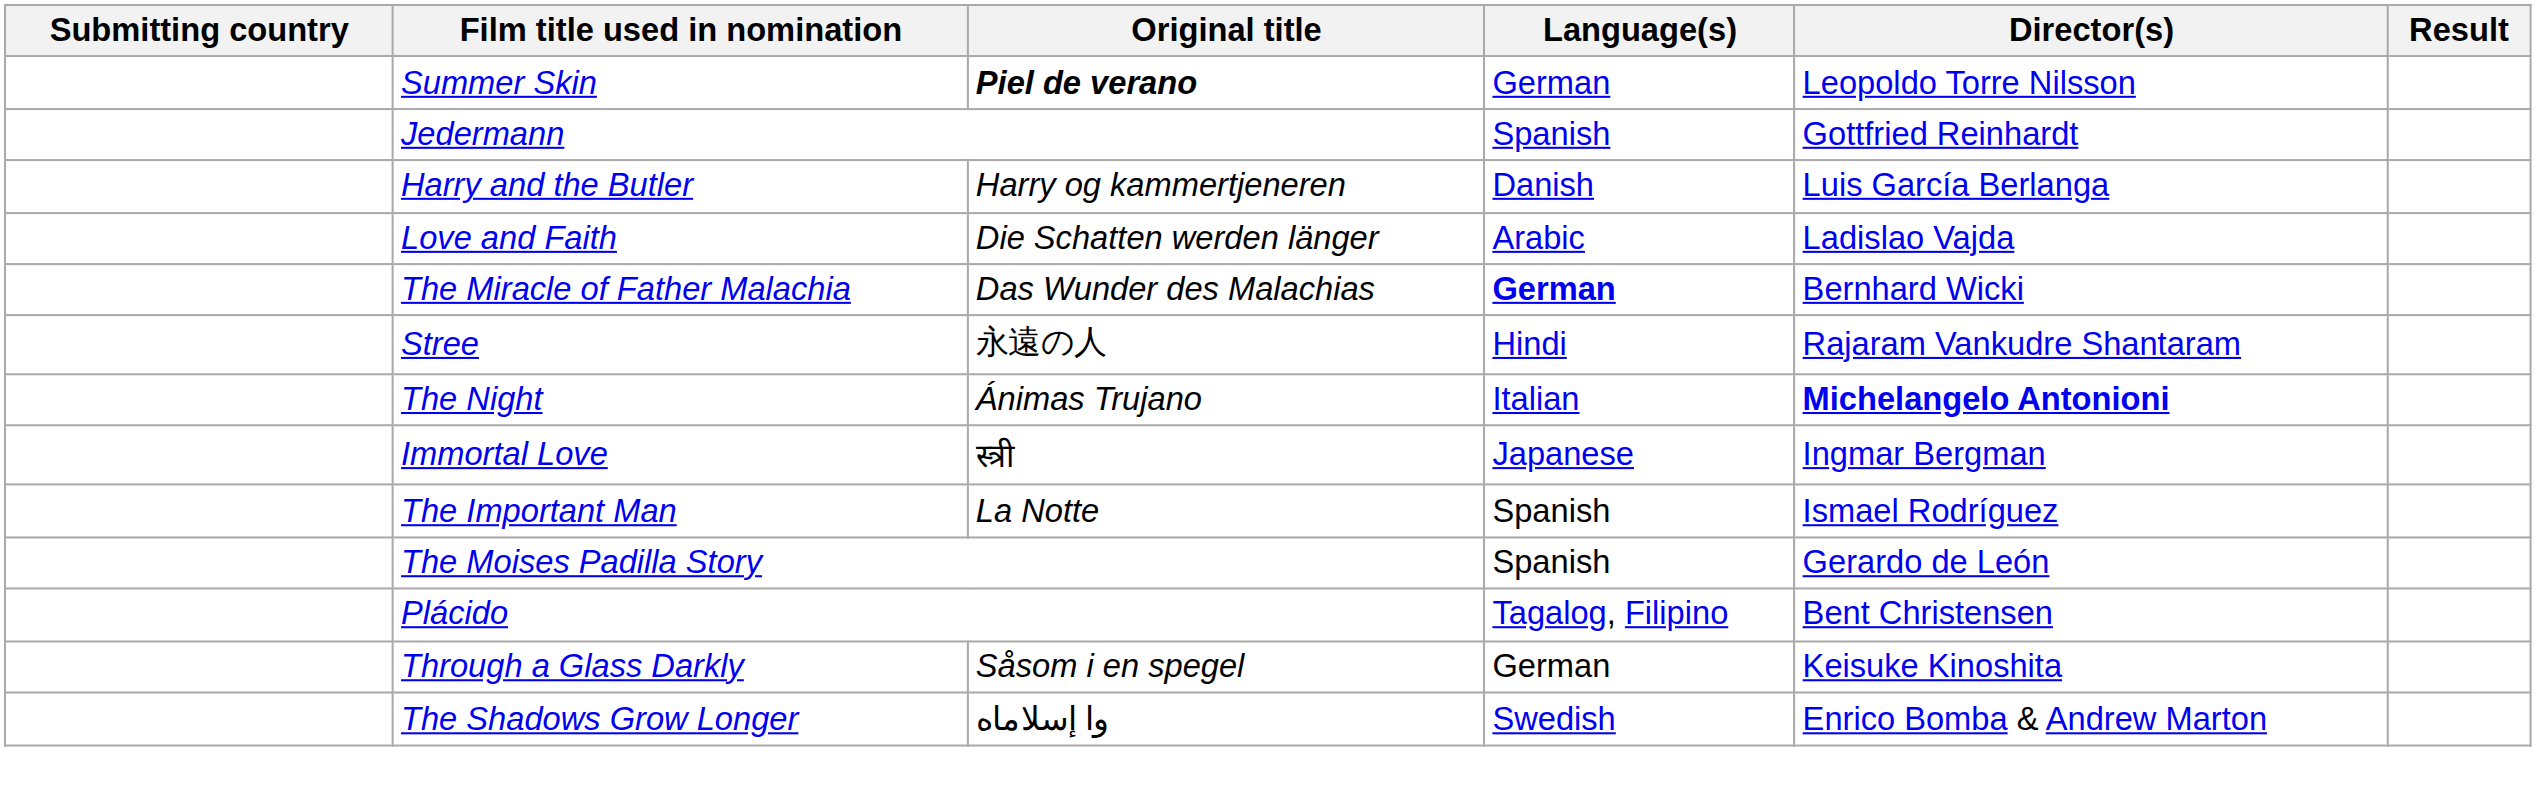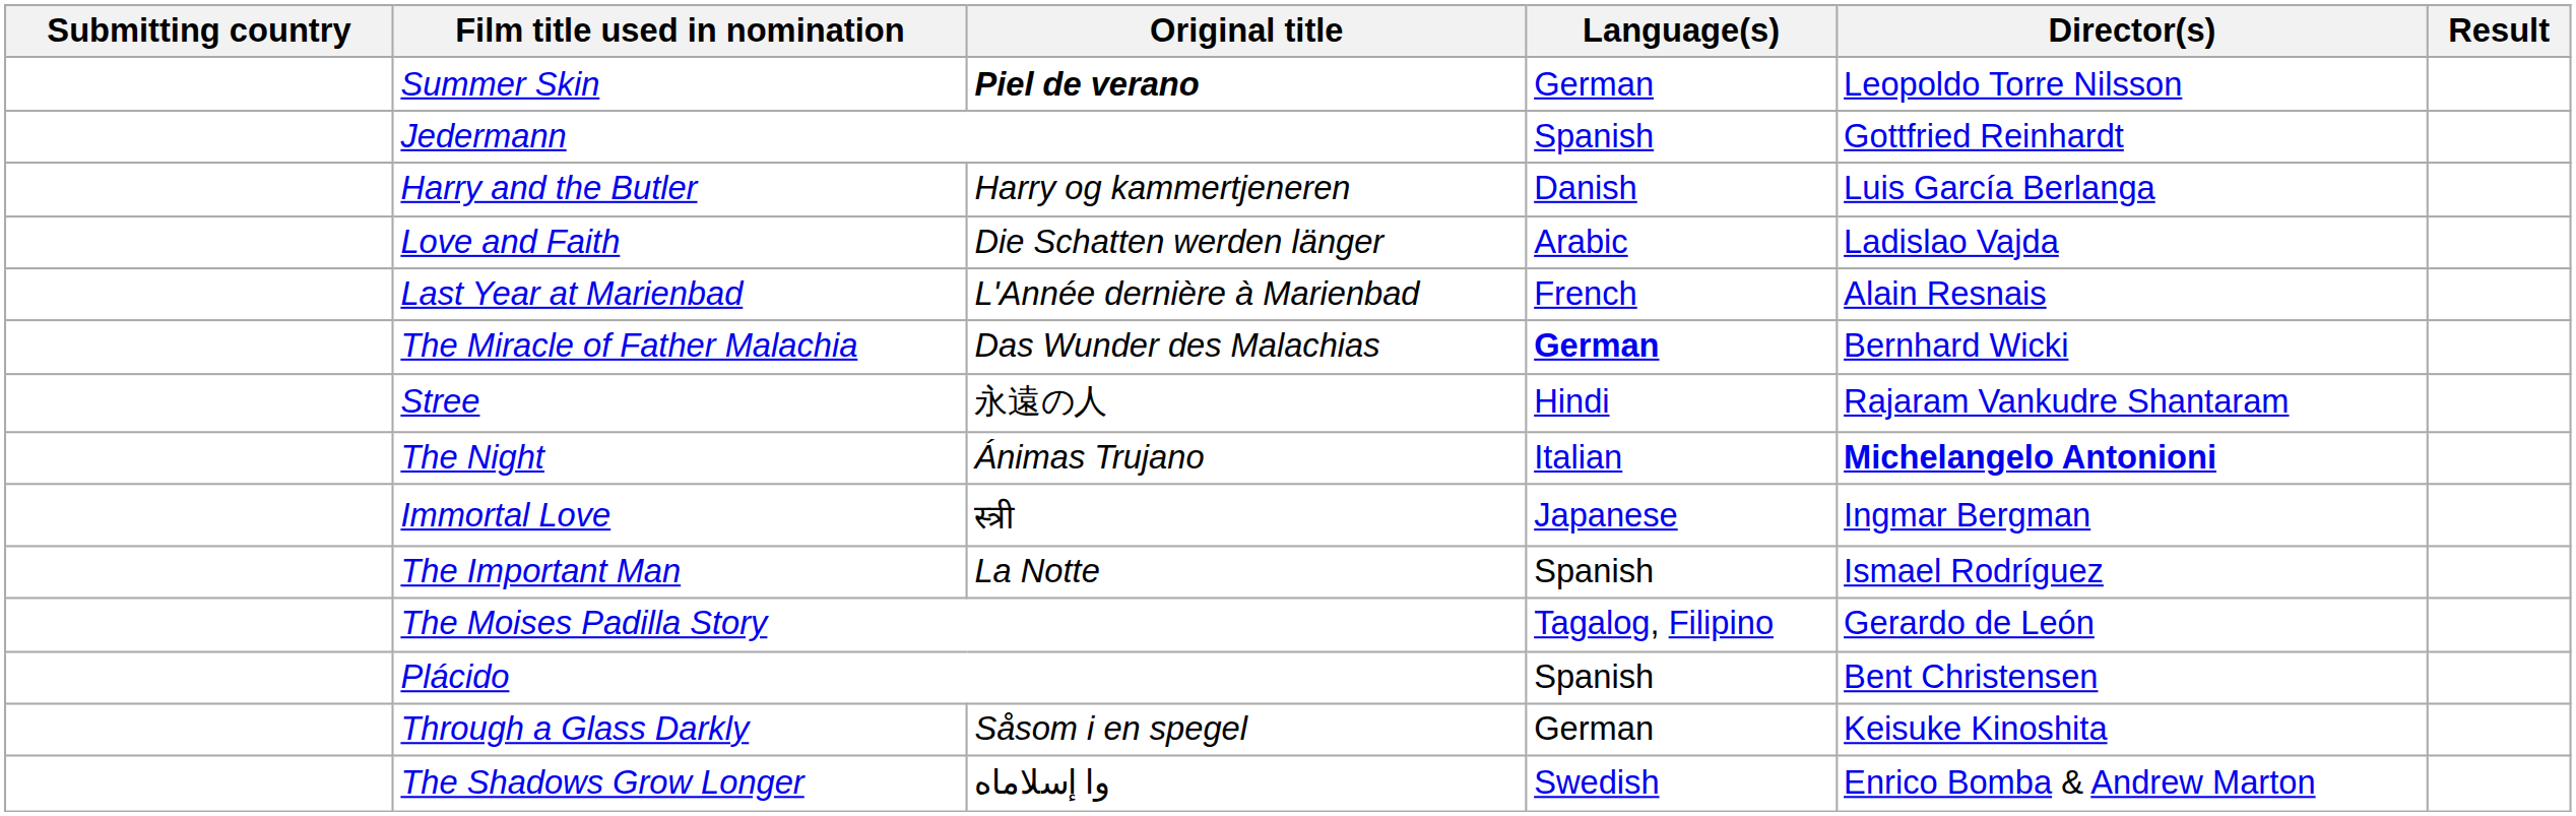+ row: Last Year at Marienbad | L'Année dernière à Marienbad | French | Alain Resnais
The Moises Padilla Story | Language(s): Spanish -> Tagalog, Filipino
Plácido | Language(s): Tagalog, Filipino -> Spanish
